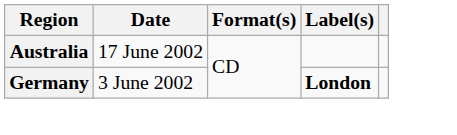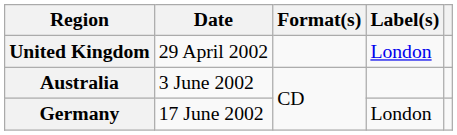+ row: United Kingdom | 29 April 2002 | London
Australia | Date: 17 June 2002 -> 3 June 2002
Germany | Date: 3 June 2002 -> 17 June 2002
Germany | Label(s): bold -> normal
